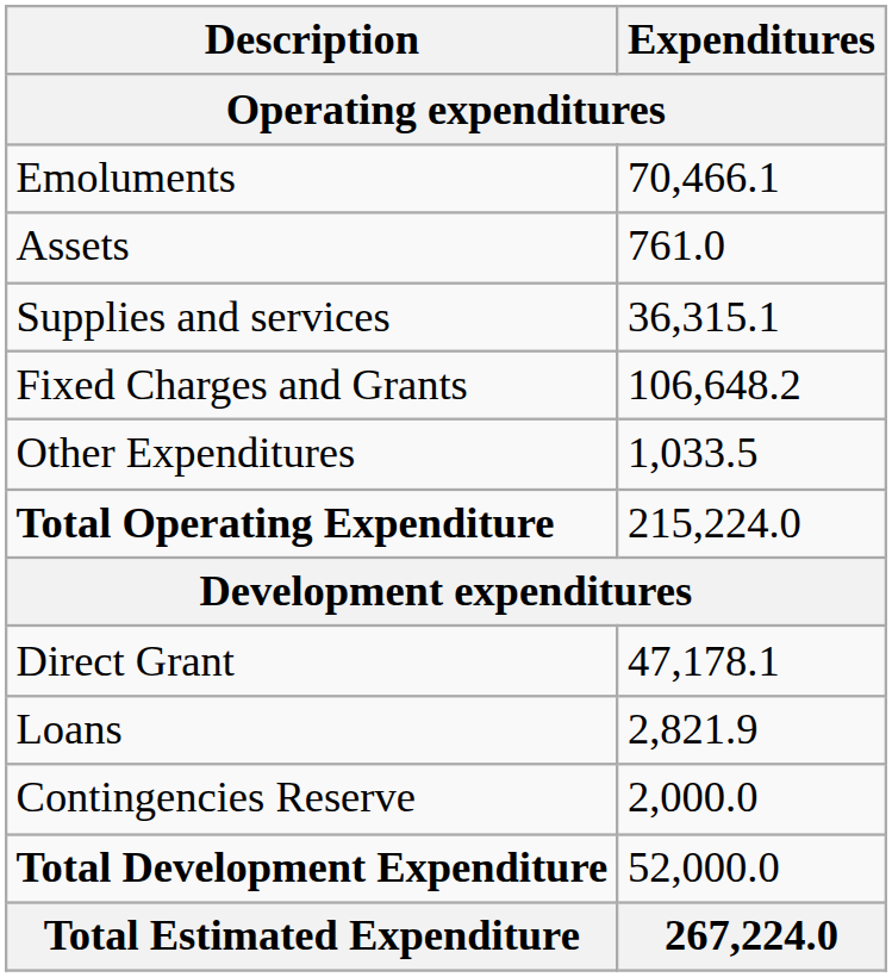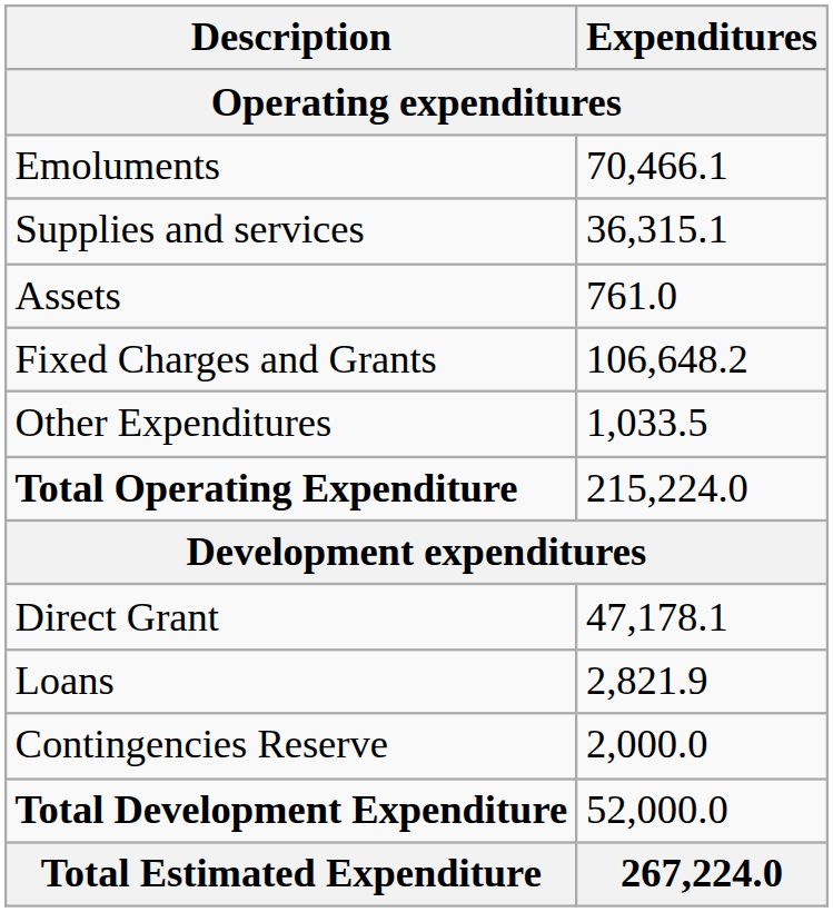rows swapped: Supplies and services <-> Assets
